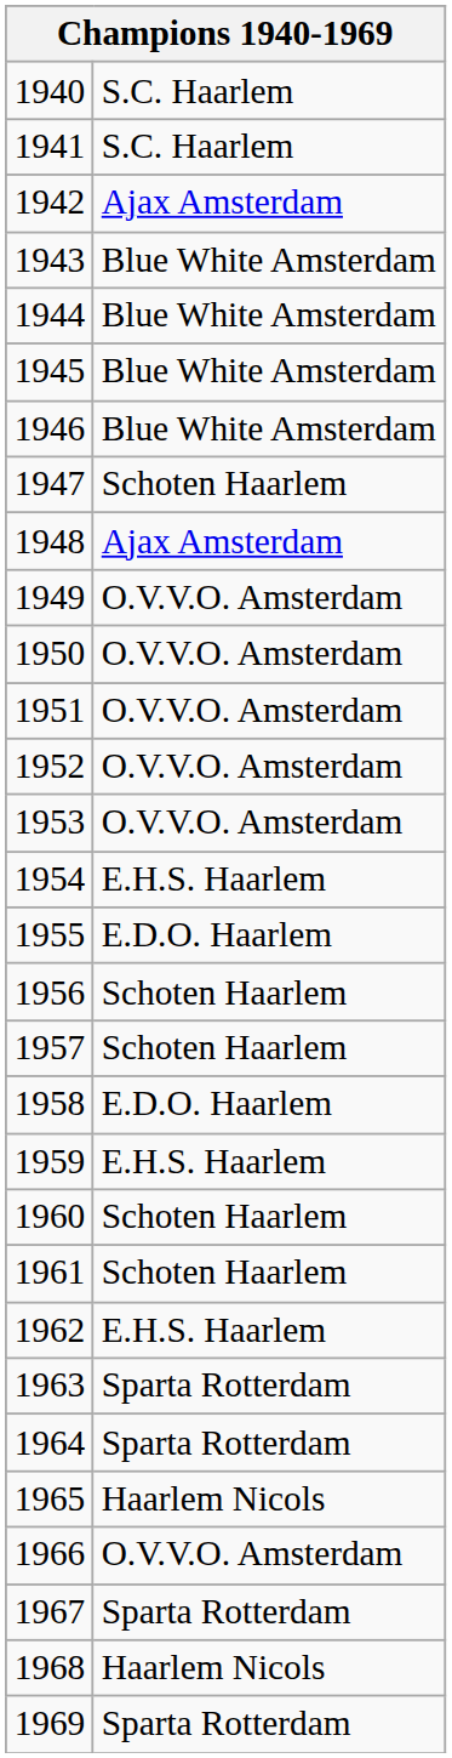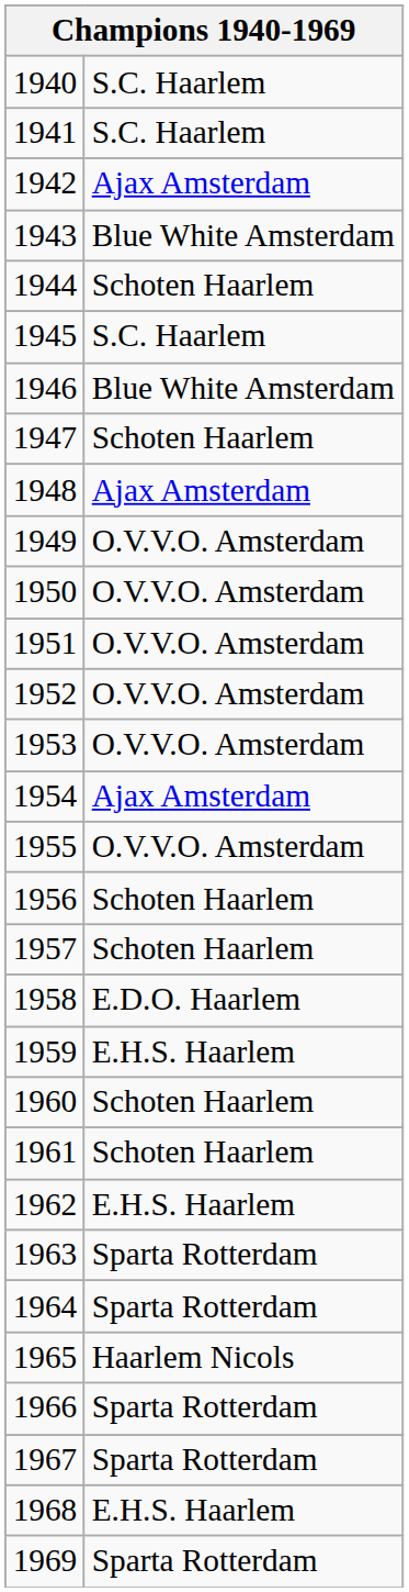1944 | column 2: Blue White Amsterdam -> Schoten Haarlem
1945 | column 2: Blue White Amsterdam -> S.C. Haarlem
1954 | column 2: E.H.S. Haarlem -> Ajax Amsterdam
1955 | column 2: E.D.O. Haarlem -> O.V.V.O. Amsterdam
1966 | column 2: O.V.V.O. Amsterdam -> Sparta Rotterdam
1968 | column 2: Haarlem Nicols -> E.H.S. Haarlem
